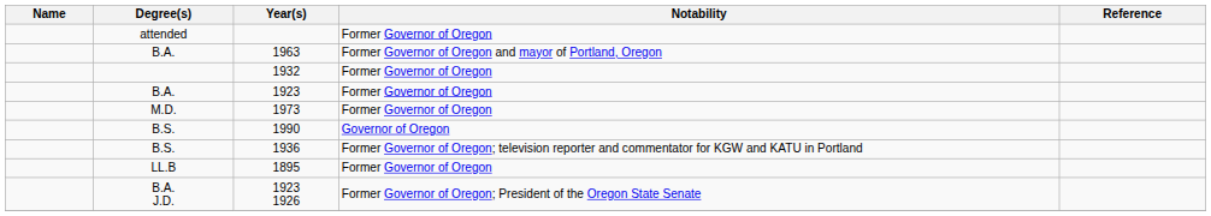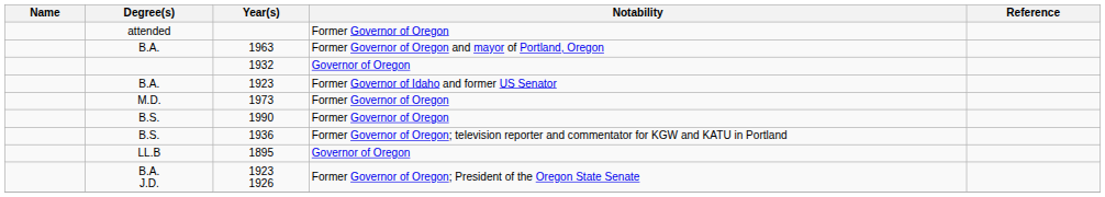1932 | Notability: Former Governor of Oregon -> Governor of Oregon
1923 | Notability: Former Governor of Oregon -> Former Governor of Idaho and former US Senator
1990 | Notability: Governor of Oregon -> Former Governor of Oregon
1895 | Notability: Former Governor of Oregon -> Governor of Oregon
